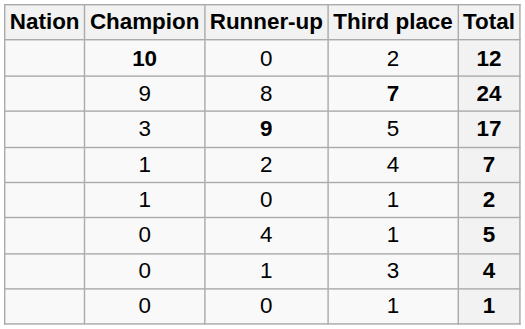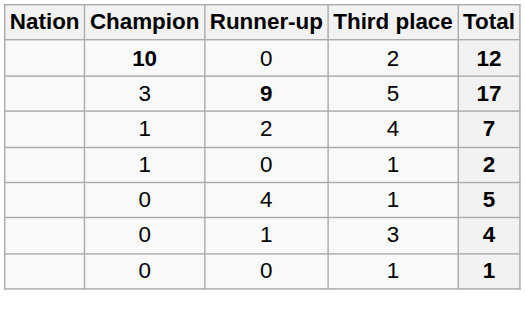- row: 9 | 8 | 7 | 24
